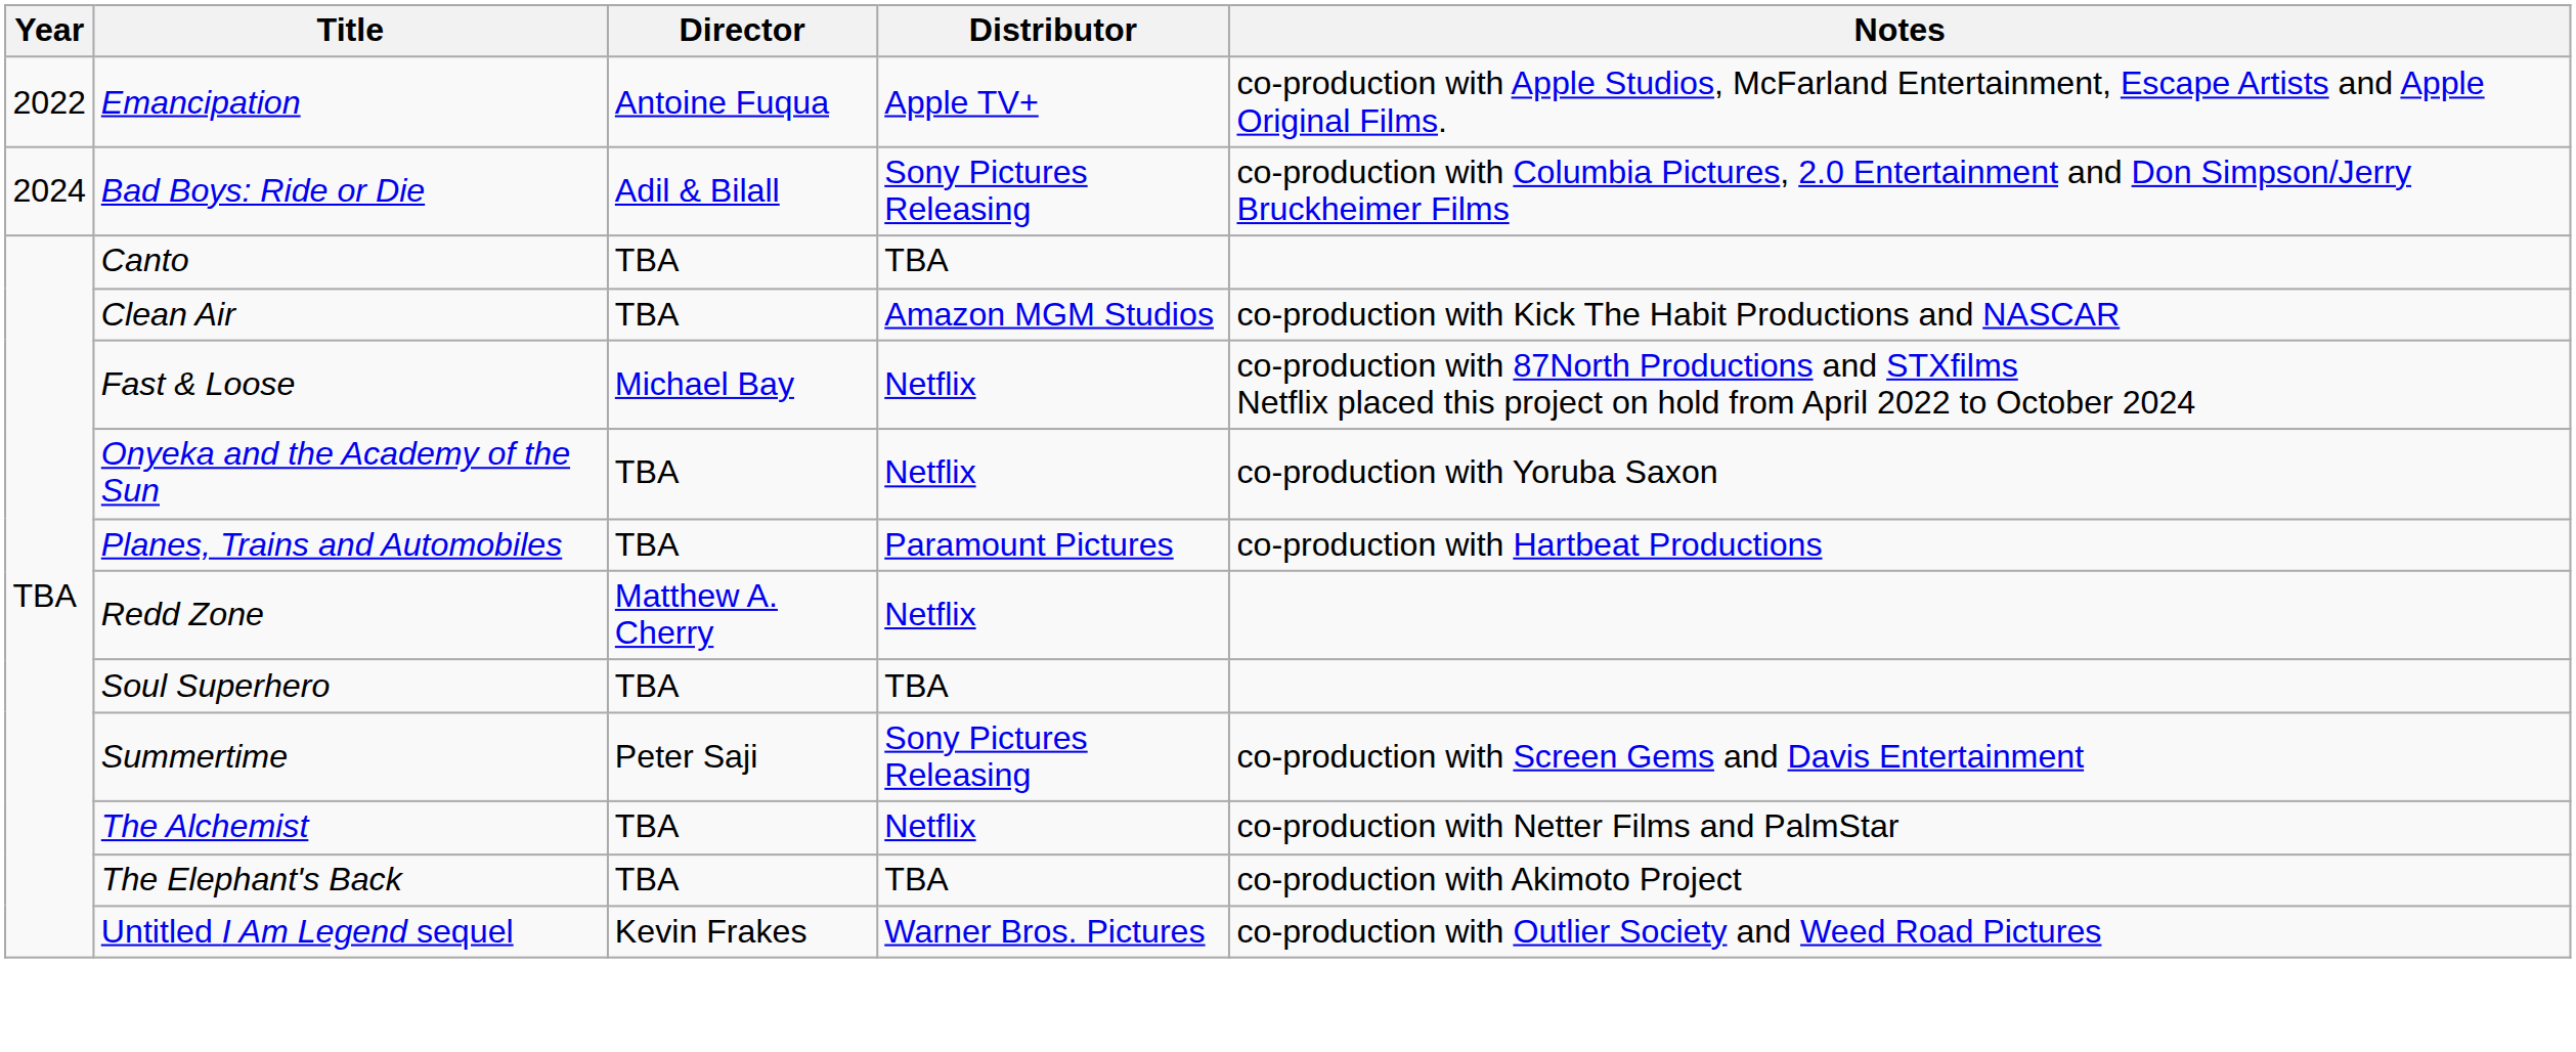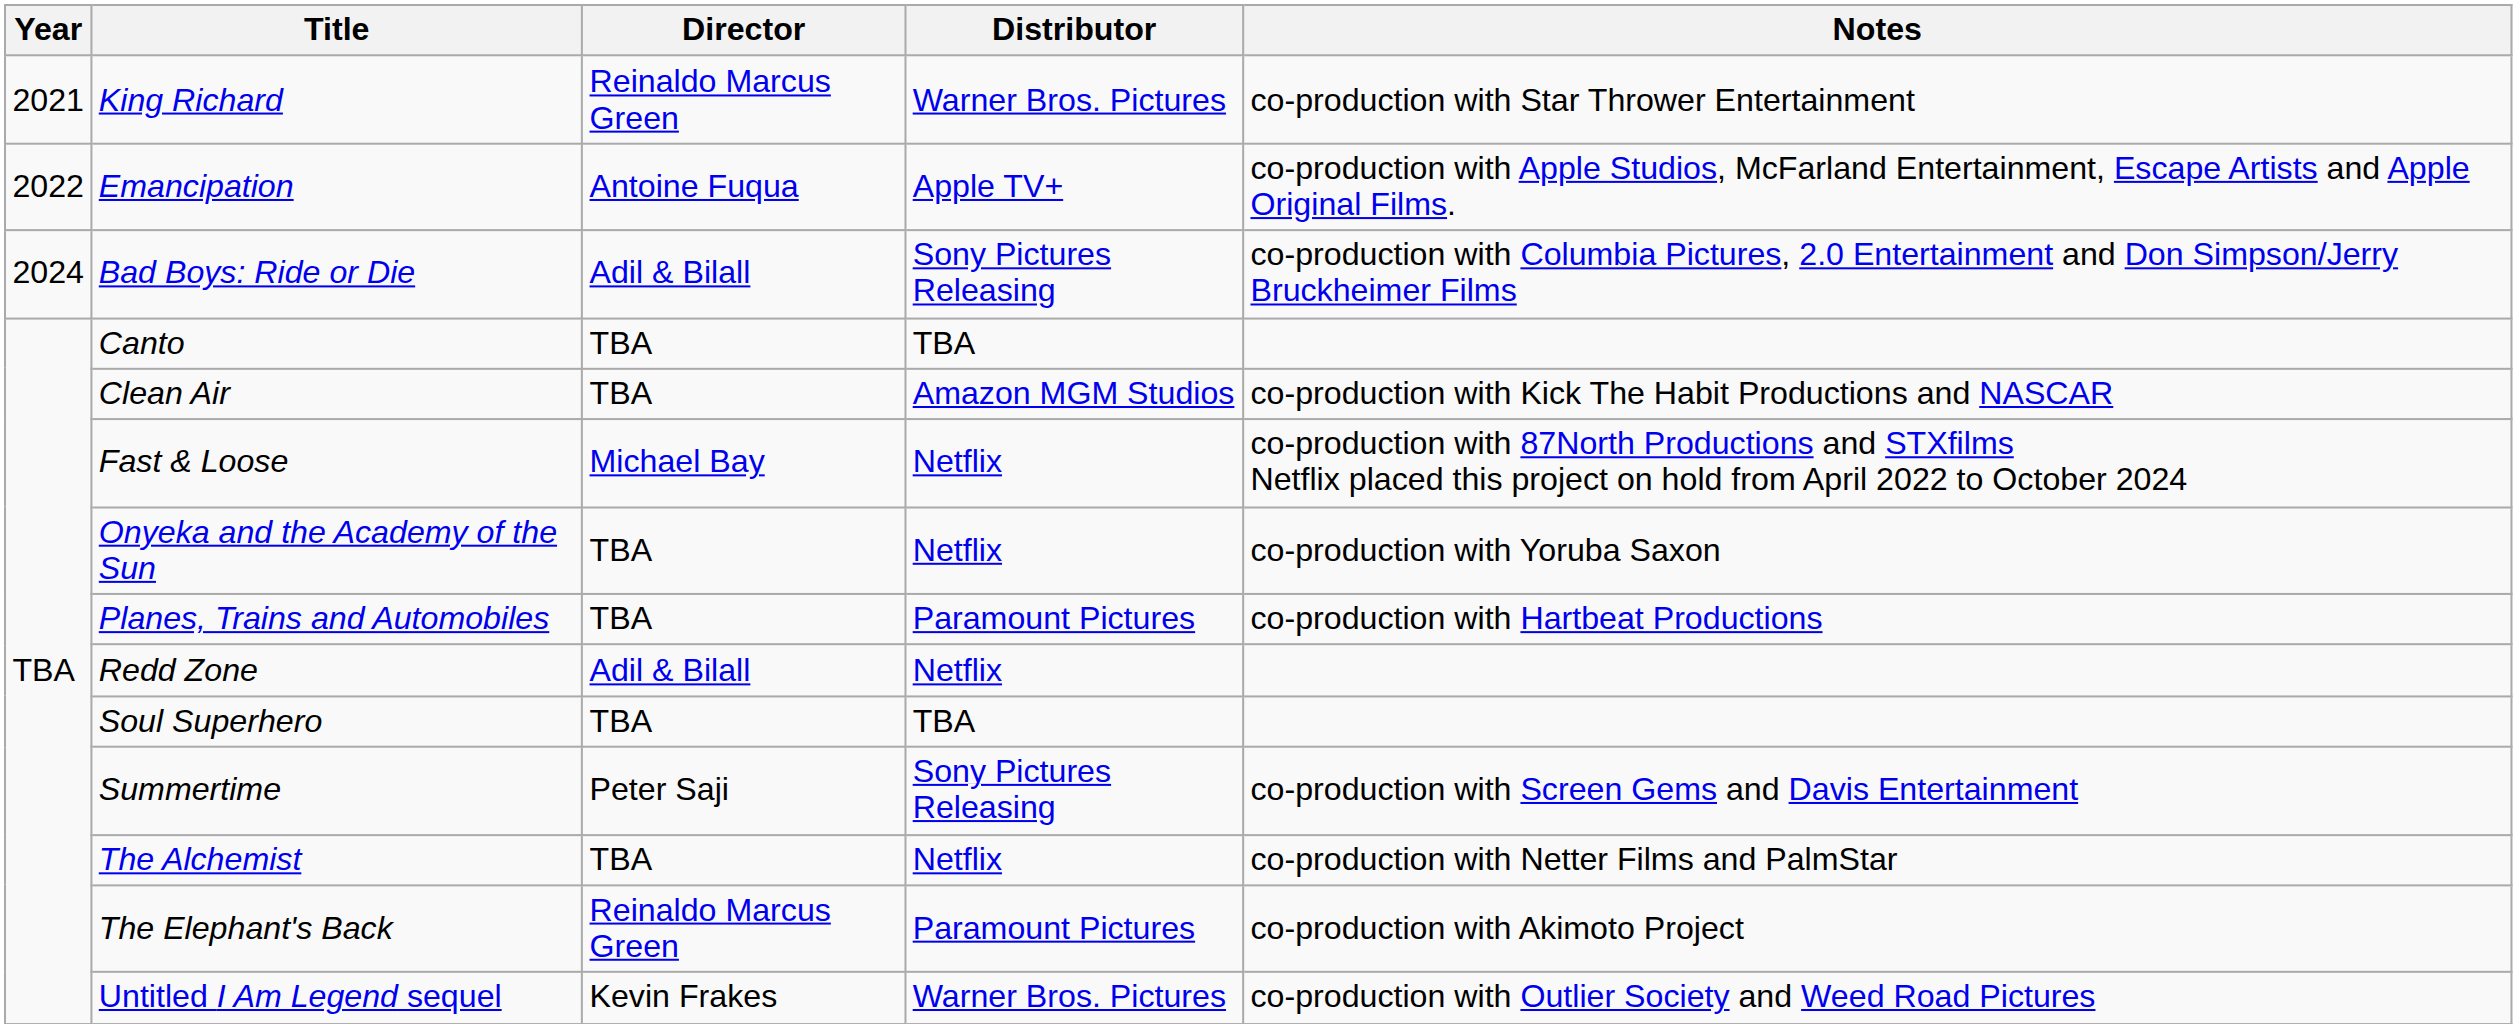+ row: 2021 | King Richard | Reinaldo Marcus Green | Warner Bros. Pictures | co-production with Star Thrower Entertainment
Redd Zone | Director: Matthew A. Cherry -> Adil & Bilall
The Elephant's Back | Director: TBA -> Reinaldo Marcus Green
The Elephant's Back | Distributor: TBA -> Paramount Pictures
